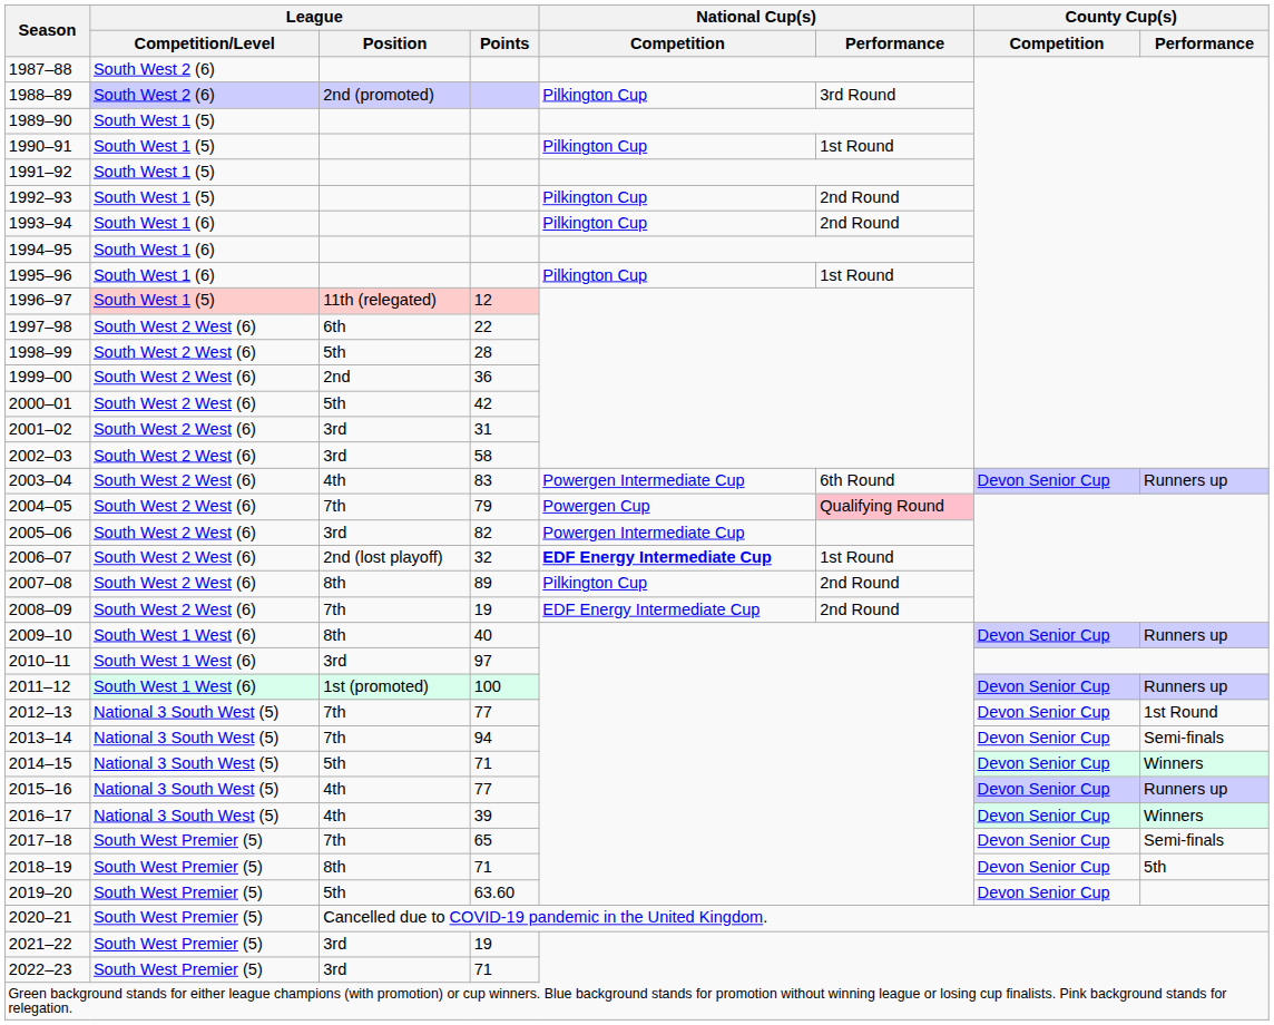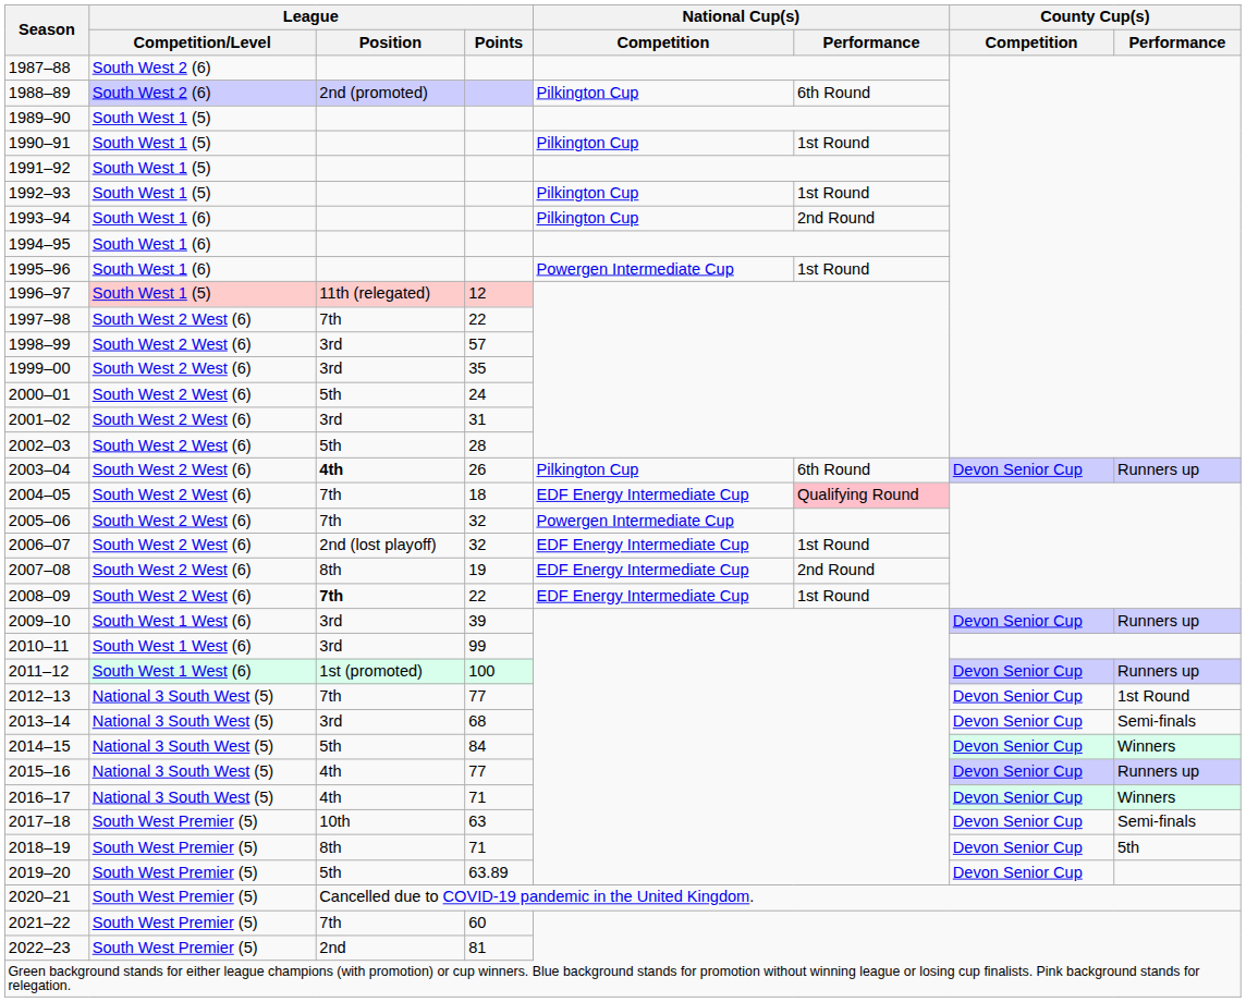1988–89 | National Cup(s) / Performance: 3rd Round -> 6th Round
1992–93 | National Cup(s) / Performance: 2nd Round -> 1st Round
1995–96 | National Cup(s) / Competition: Pilkington Cup -> Powergen Intermediate Cup
1997–98 | League / Position: 6th -> 7th
1998–99 | League / Position: 5th -> 3rd
1998–99 | League / Points: 28 -> 57
1999–00 | League / Position: 2nd -> 3rd
1999–00 | League / Points: 36 -> 35
2000–01 | League / Points: 42 -> 24
2002–03 | League / Position: 3rd -> 5th
2002–03 | League / Points: 58 -> 28
2003–04 | League / Position: normal -> bold
2003–04 | League / Points: 83 -> 26
2003–04 | National Cup(s) / Competition: Powergen Intermediate Cup -> Pilkington Cup
2004–05 | League / Points: 79 -> 18
2004–05 | National Cup(s) / Competition: Powergen Cup -> EDF Energy Intermediate Cup
2005–06 | League / Position: 3rd -> 7th
2005–06 | League / Points: 82 -> 32
2006–07 | National Cup(s) / Competition: bold -> normal
2007–08 | League / Points: 89 -> 19
2007–08 | National Cup(s) / Competition: Pilkington Cup -> EDF Energy Intermediate Cup
2008–09 | League / Position: normal -> bold
2008–09 | League / Points: 19 -> 22
2008–09 | National Cup(s) / Performance: 2nd Round -> 1st Round
2009–10 | League / Position: 8th -> 3rd
2009–10 | League / Points: 40 -> 39
2010–11 | League / Points: 97 -> 99
2013–14 | League / Position: 7th -> 3rd
2013–14 | League / Points: 94 -> 68
2014–15 | League / Points: 71 -> 84
2016–17 | League / Points: 39 -> 71
2017–18 | League / Position: 7th -> 10th
2017–18 | League / Points: 65 -> 63
2019–20 | League / Points: 63.60 -> 63.89
2021–22 | League / Position: 3rd -> 7th
2021–22 | League / Points: 19 -> 60
2022–23 | League / Position: 3rd -> 2nd
2022–23 | League / Points: 71 -> 81
